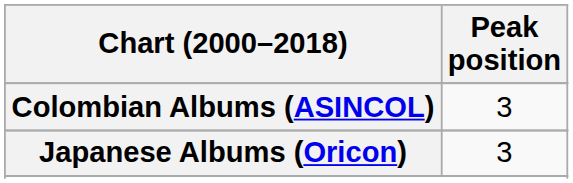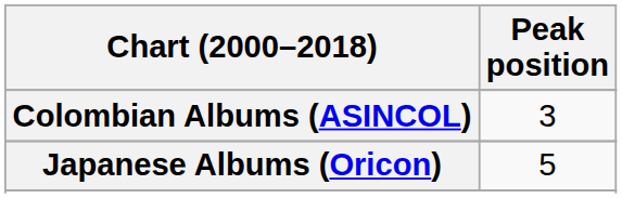Japanese Albums (Oricon) | Peak position: 3 -> 5
